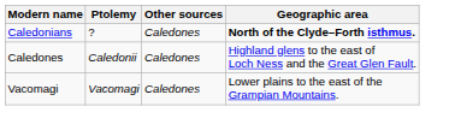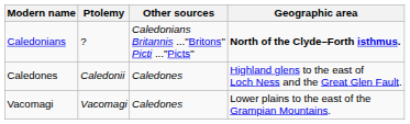Caledonians | Other sources: Caledones -> Caledonians Britannis ..."Britons" Picti ..."Picts"
